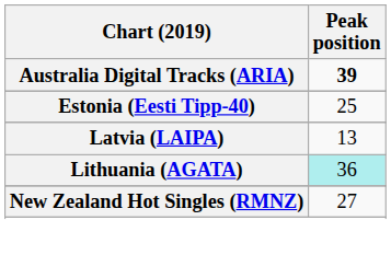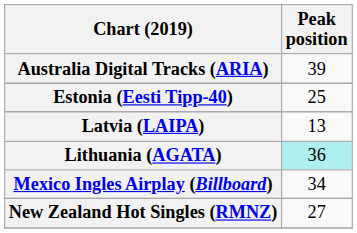Australia Digital Tracks (ARIA) | Peak position: bold -> normal
+ row: Mexico Ingles Airplay (Billboard) | 34
